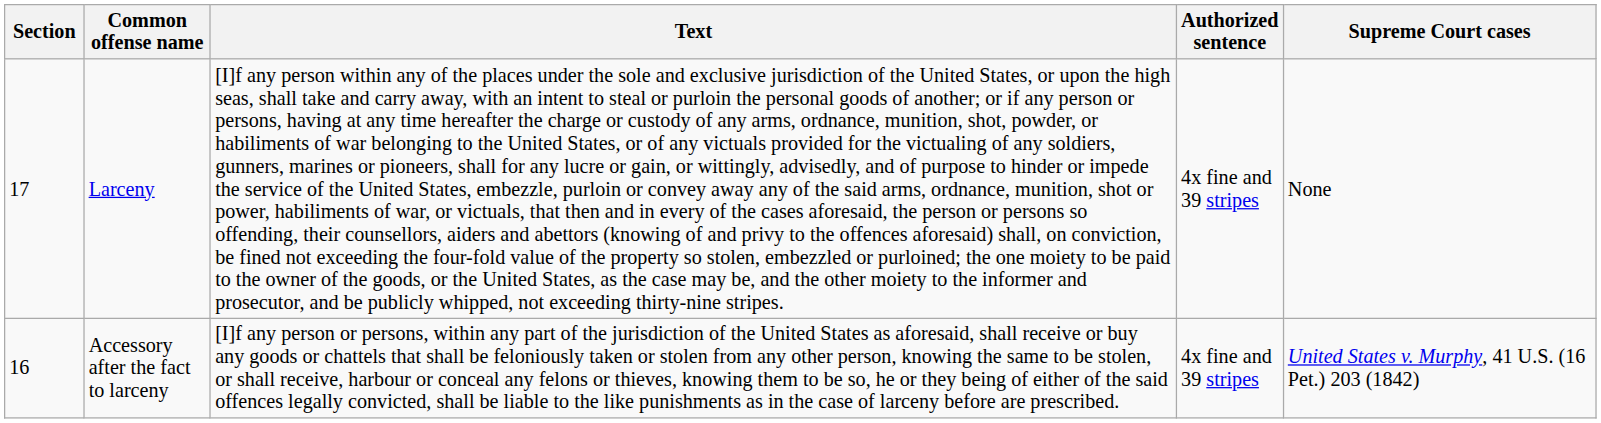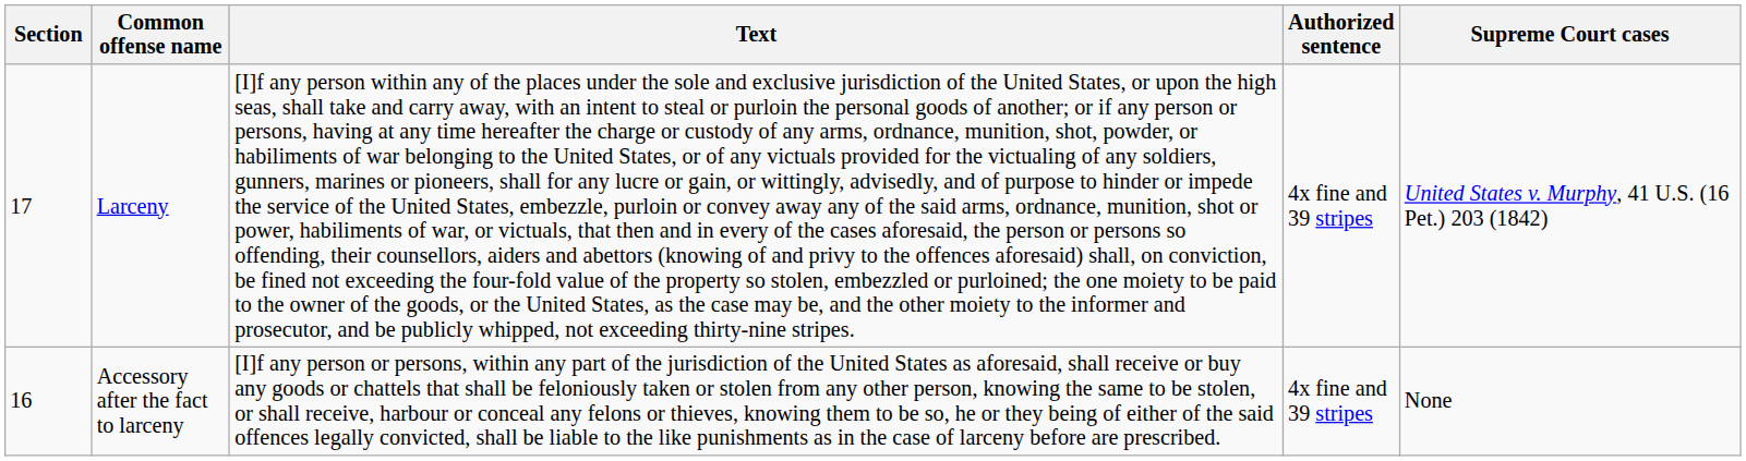Larceny | Supreme Court cases: None -> United States v. Murphy, 41 U.S. (16 Pet.) 203 (1842)
Accessory after the fact to larceny | Supreme Court cases: United States v. Murphy, 41 U.S. (16 Pet.) 203 (1842) -> None
